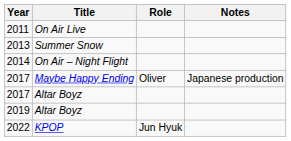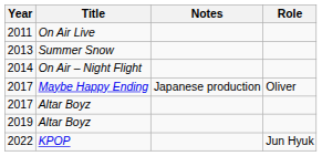columns swapped: Role <-> Notes
